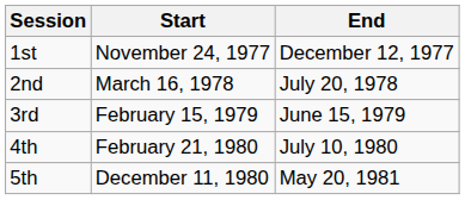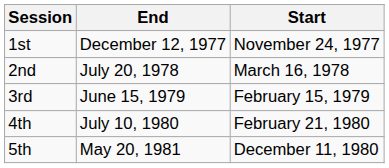columns swapped: Start <-> End
